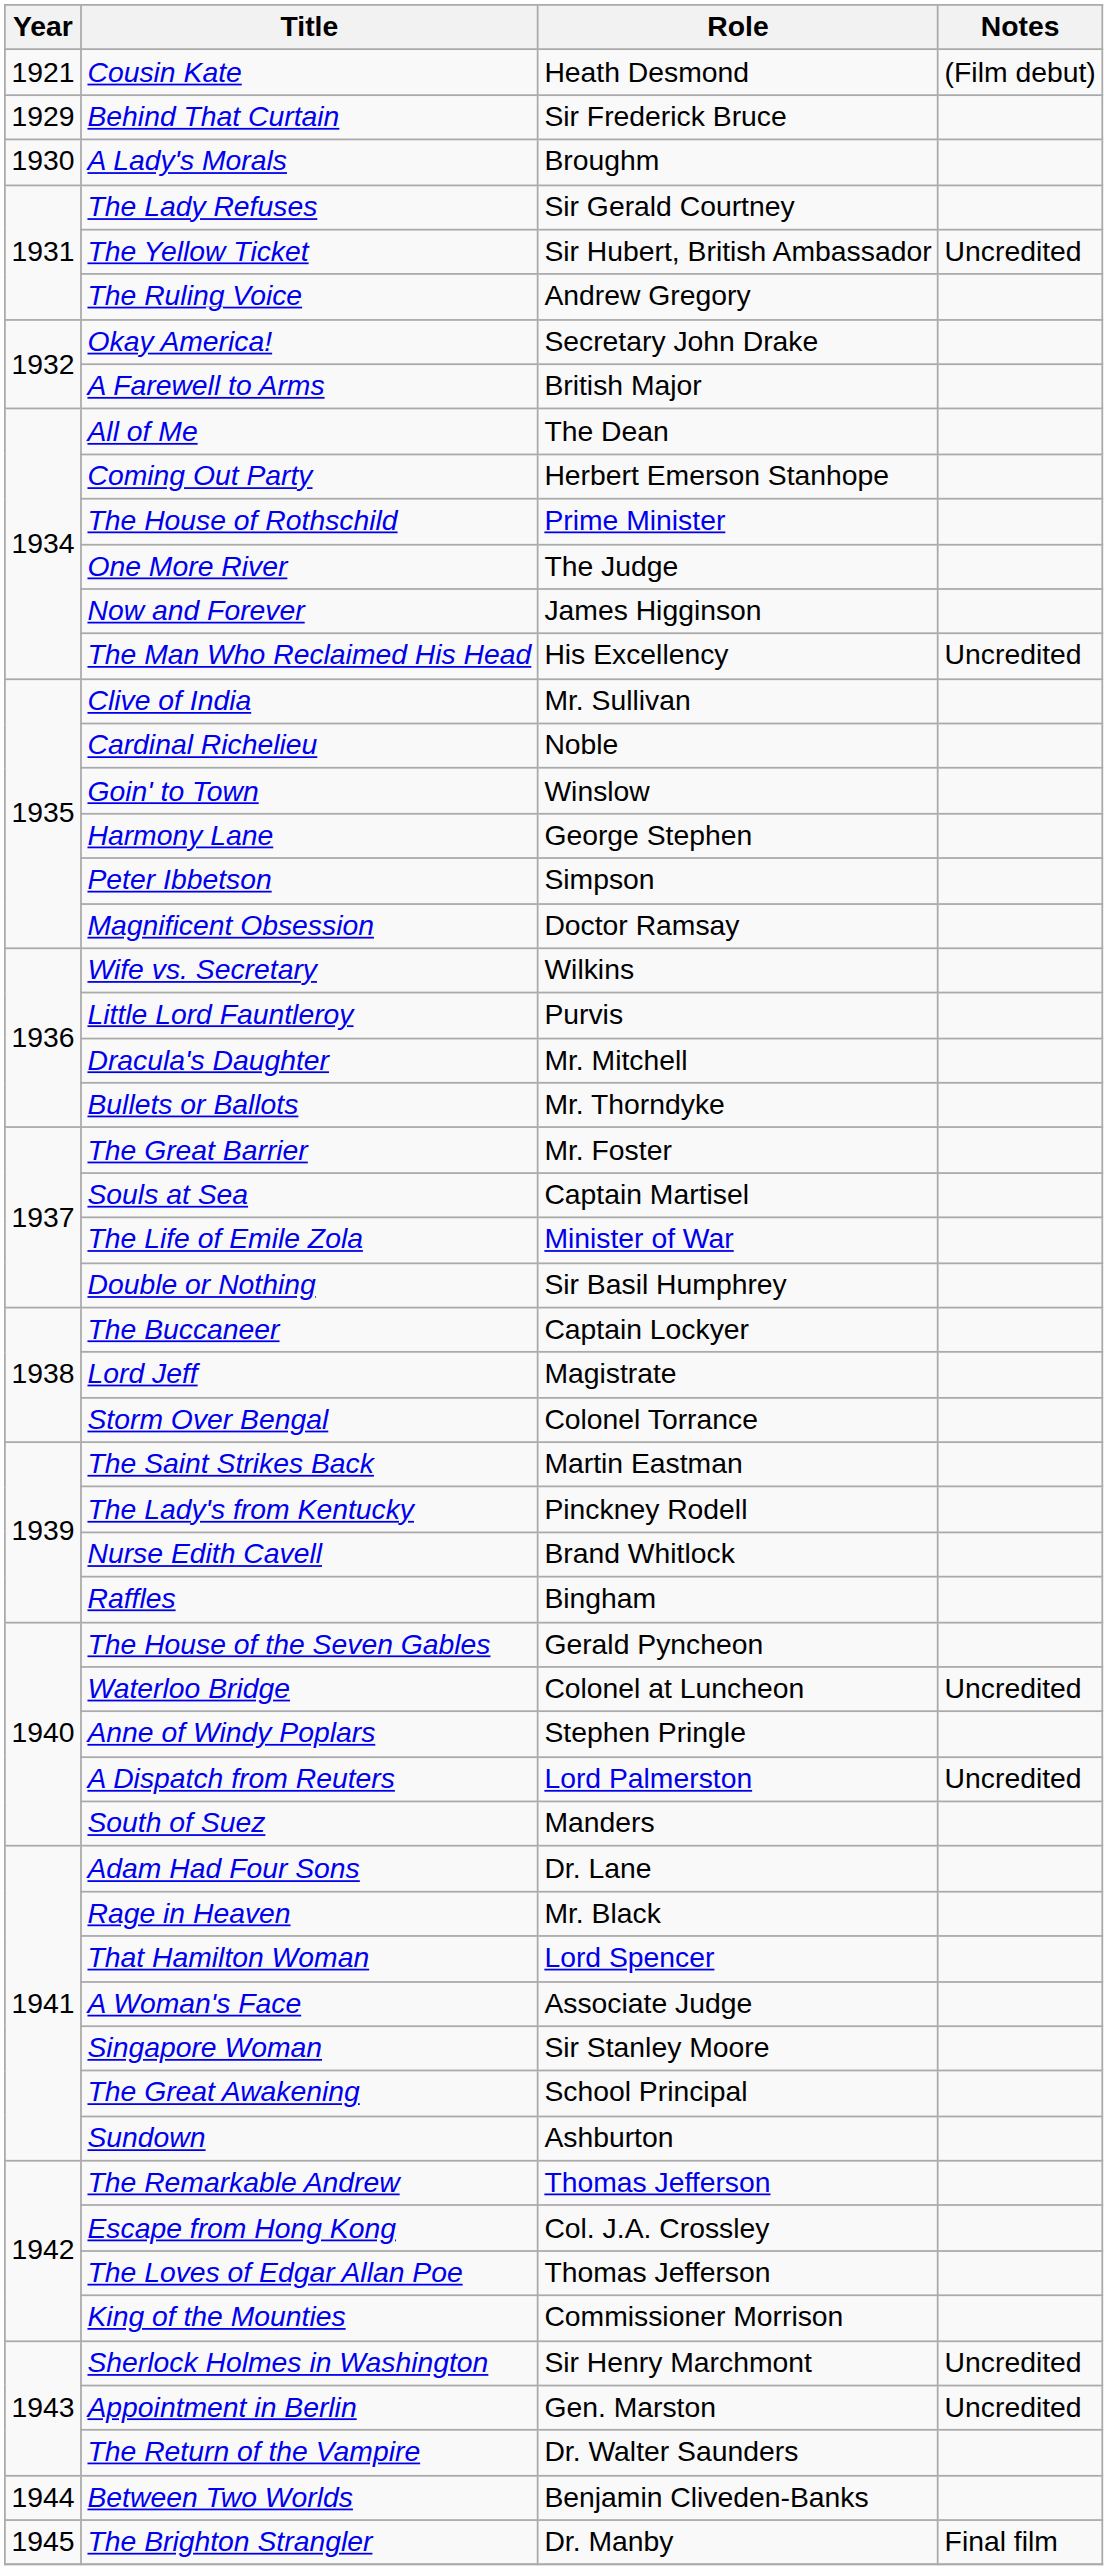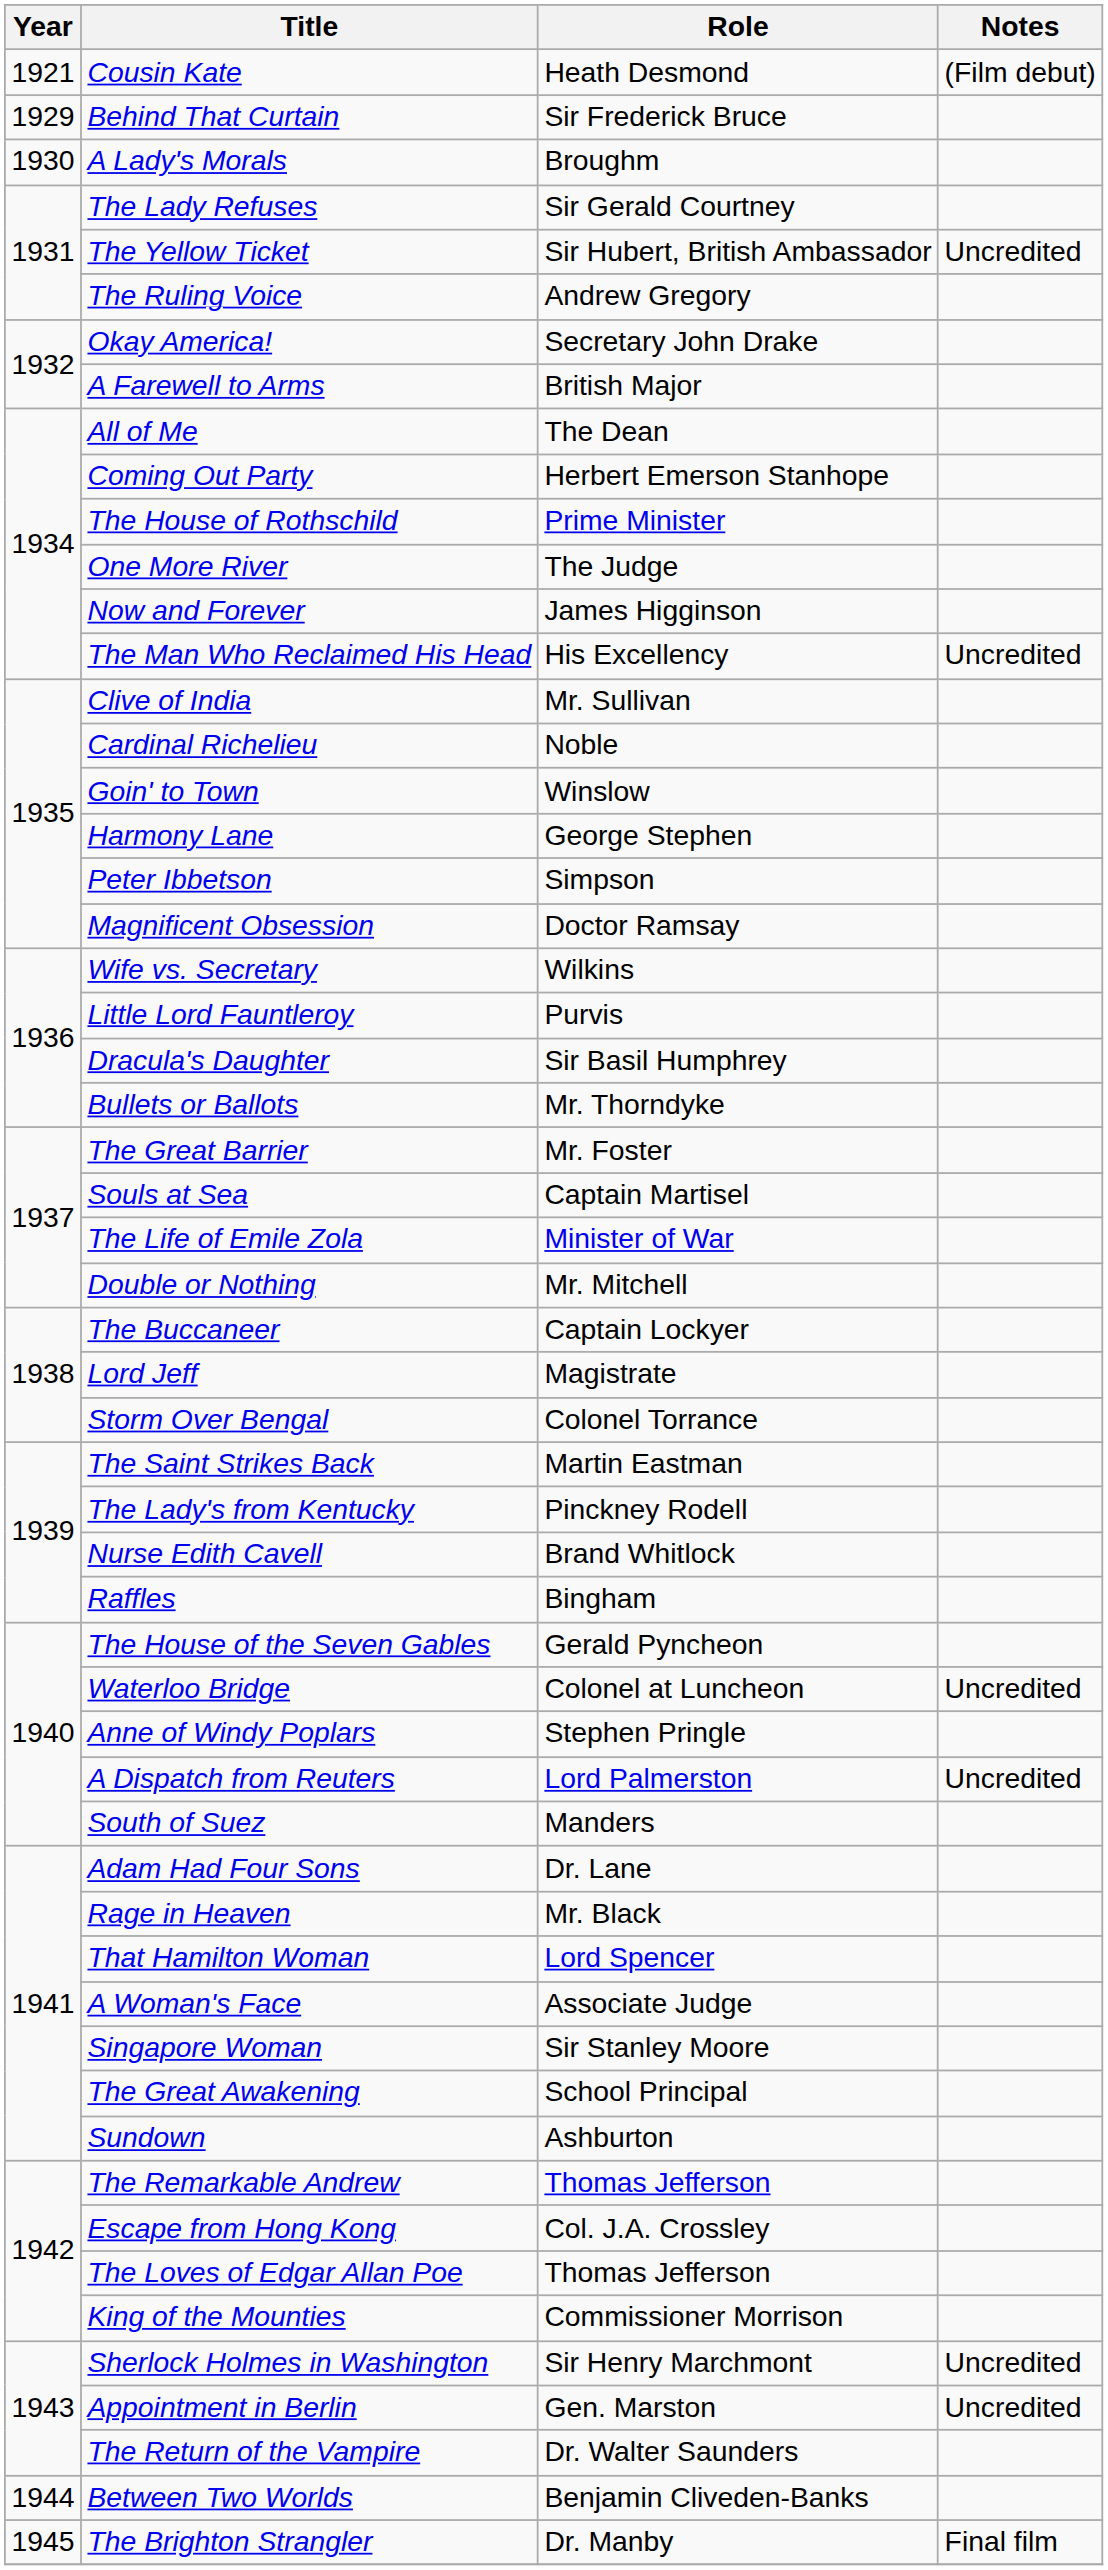Dracula's Daughter | Role: Mr. Mitchell -> Sir Basil Humphrey
Double or Nothing | Role: Sir Basil Humphrey -> Mr. Mitchell
